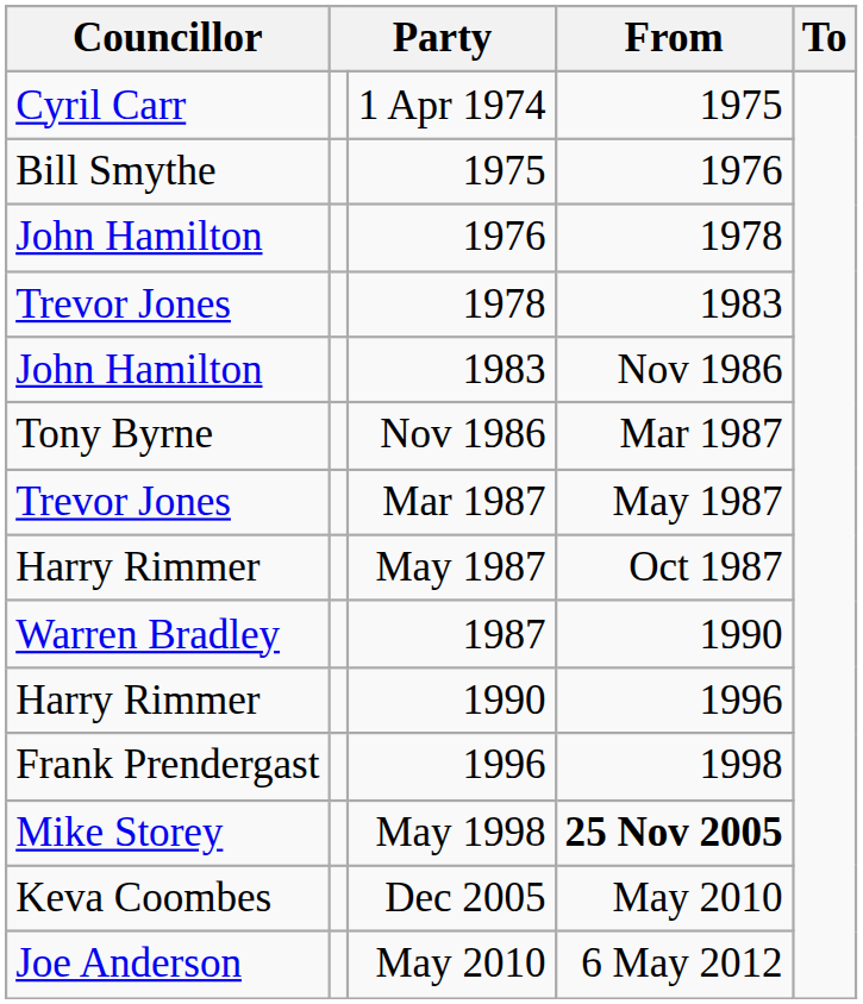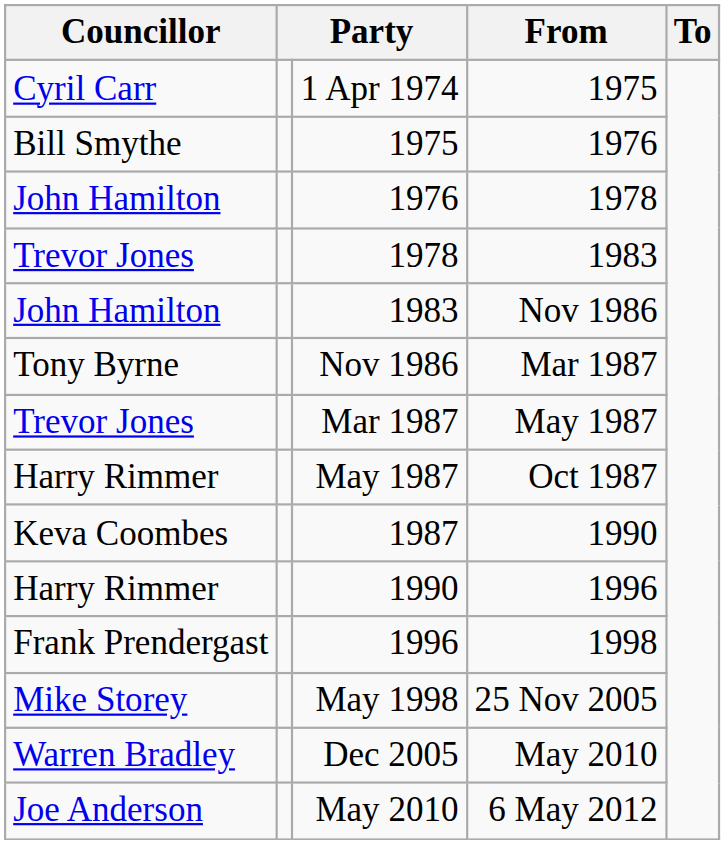1987 | Councillor: Warren Bradley -> Keva Coombes
May 1998 | From: bold -> normal
Dec 2005 | Councillor: Keva Coombes -> Warren Bradley
